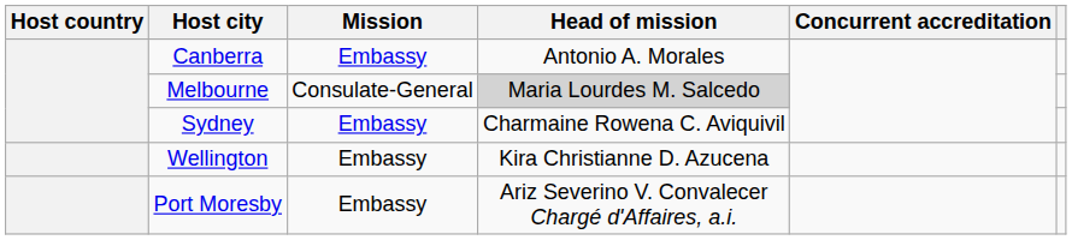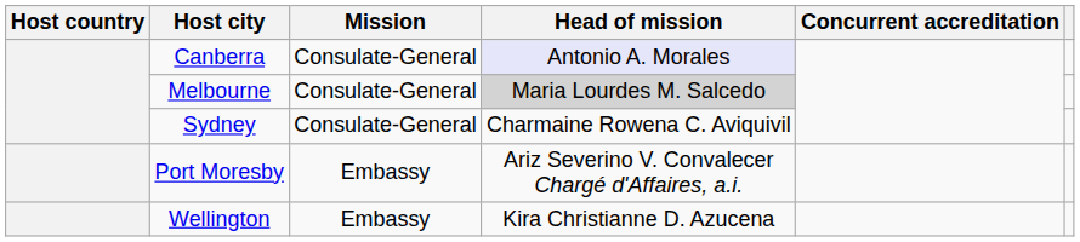Canberra | Mission: Embassy -> Consulate-General
Canberra | Head of mission: no background -> lavender background
Sydney | Mission: Embassy -> Consulate-General
rows swapped: Wellington <-> Port Moresby
